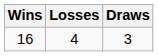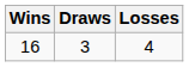columns swapped: Losses <-> Draws
